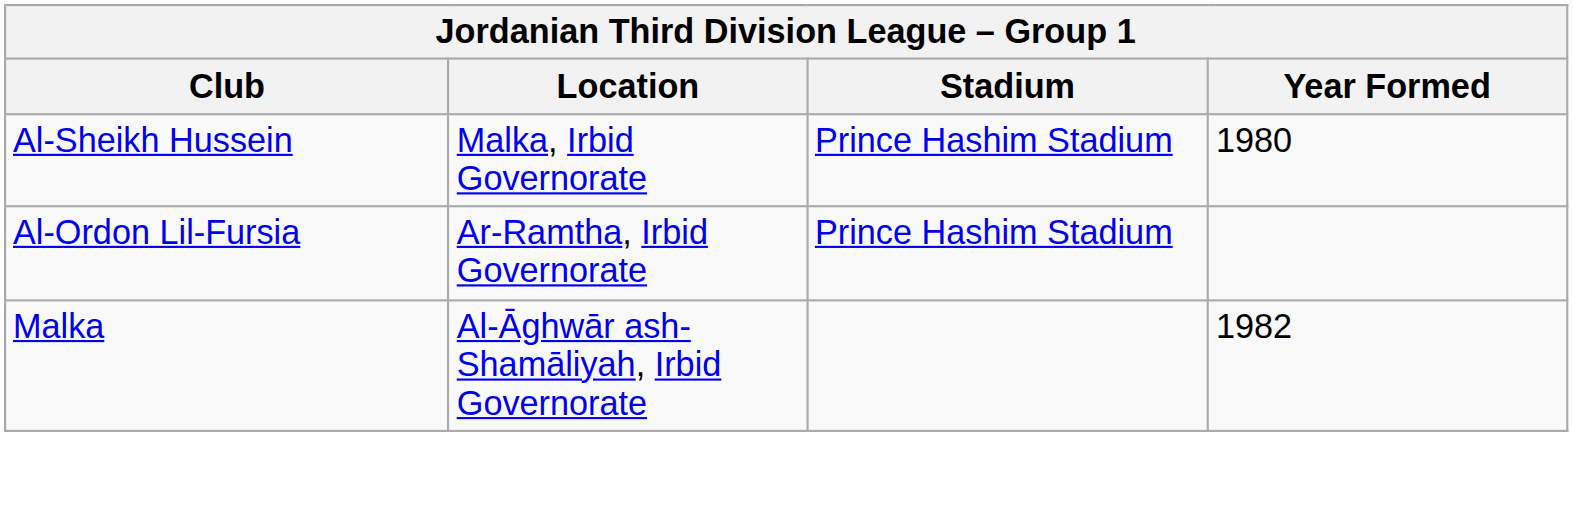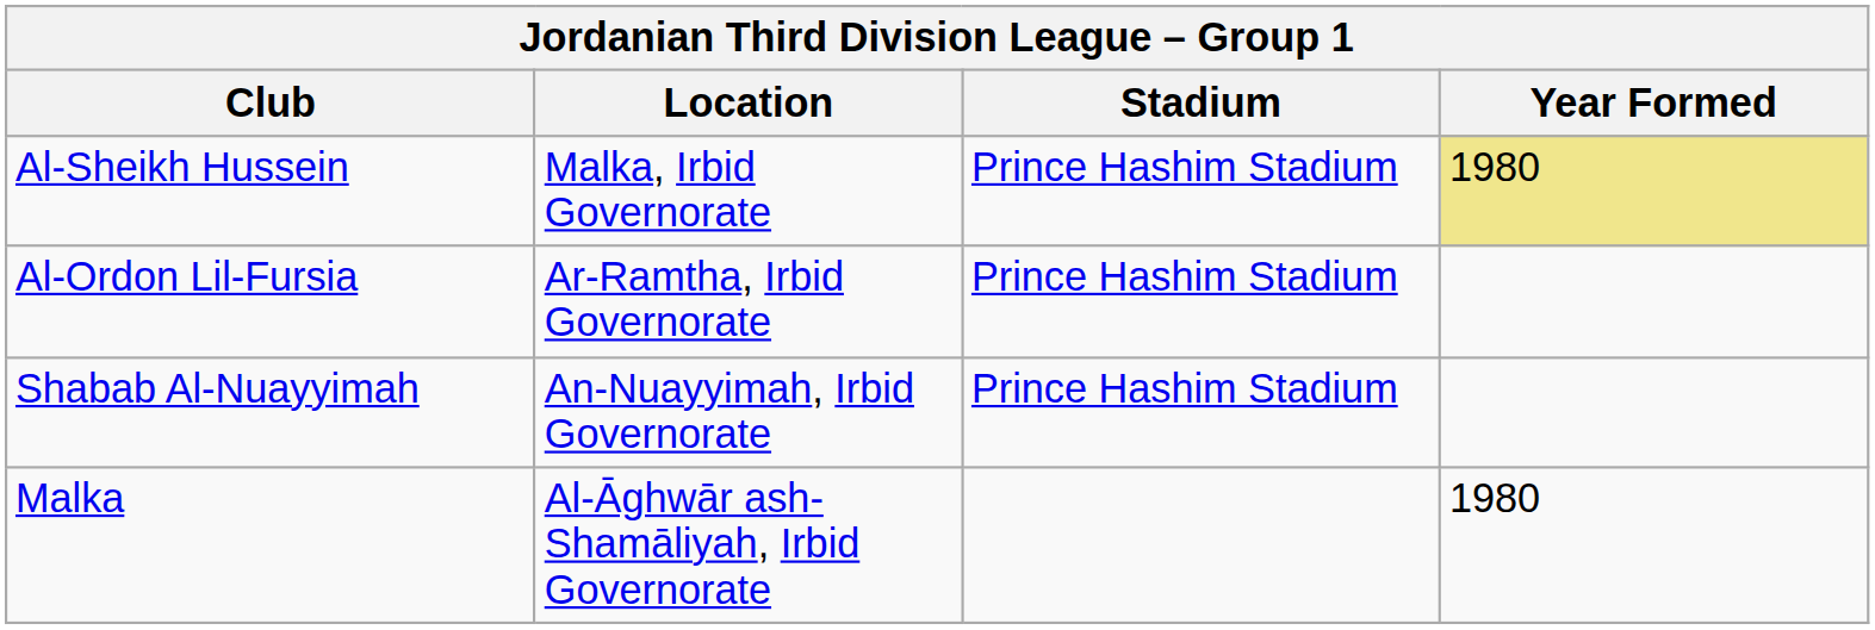Al-Sheikh Hussein | Year Formed: no background -> khaki background
+ row: Shabab Al-Nuayyimah | An-Nuayyimah, Irbid Governorate | Prince Hashim Stadium
Malka | Year Formed: 1982 -> 1980
